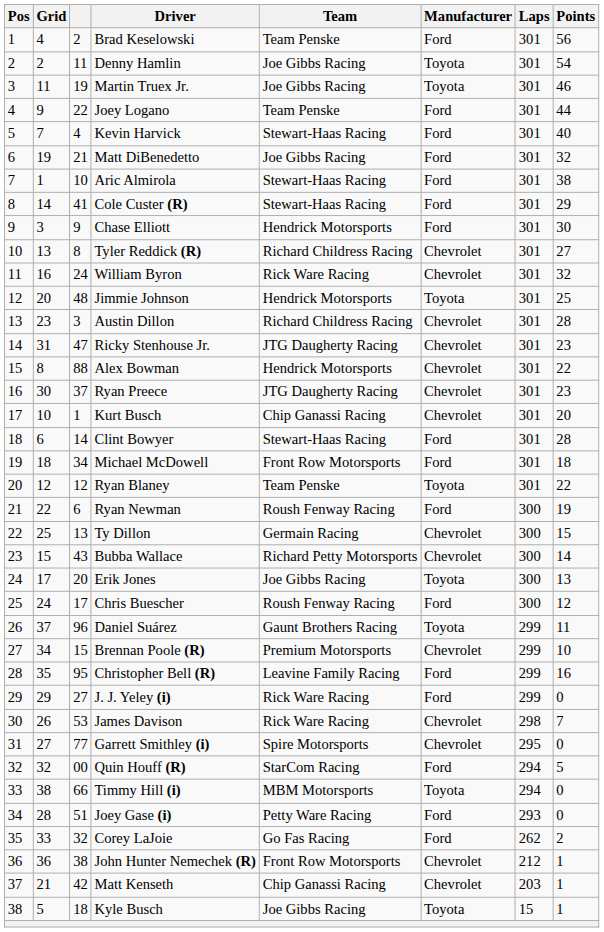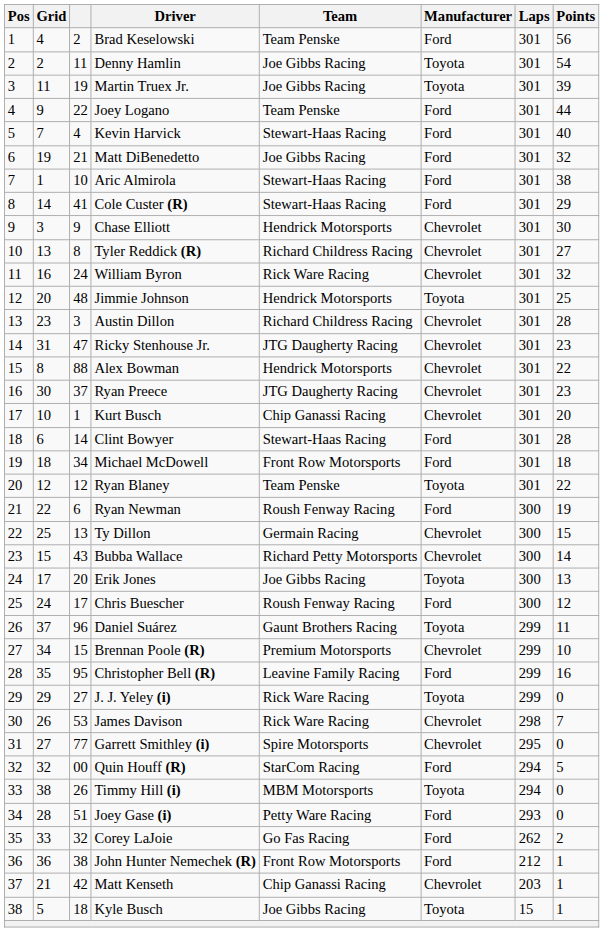Martin Truex Jr. | Points: 46 -> 39
Chase Elliott | Manufacturer: Ford -> Chevrolet
J. J. Yeley (i) | Manufacturer: Ford -> Toyota
Timmy Hill (i) | column 3: 66 -> 26
John Hunter Nemechek (R) | Manufacturer: Chevrolet -> Ford
